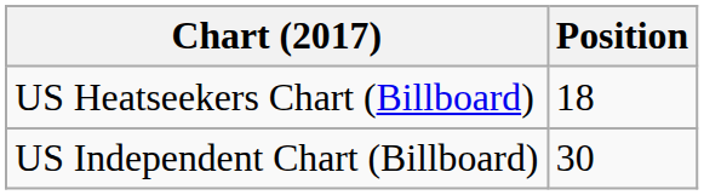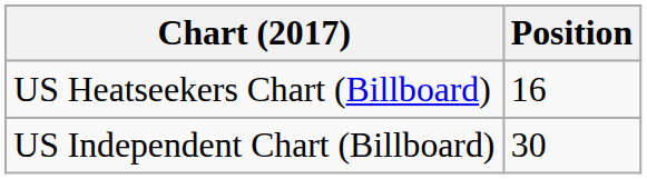US Heatseekers Chart (Billboard) | Position: 18 -> 16
